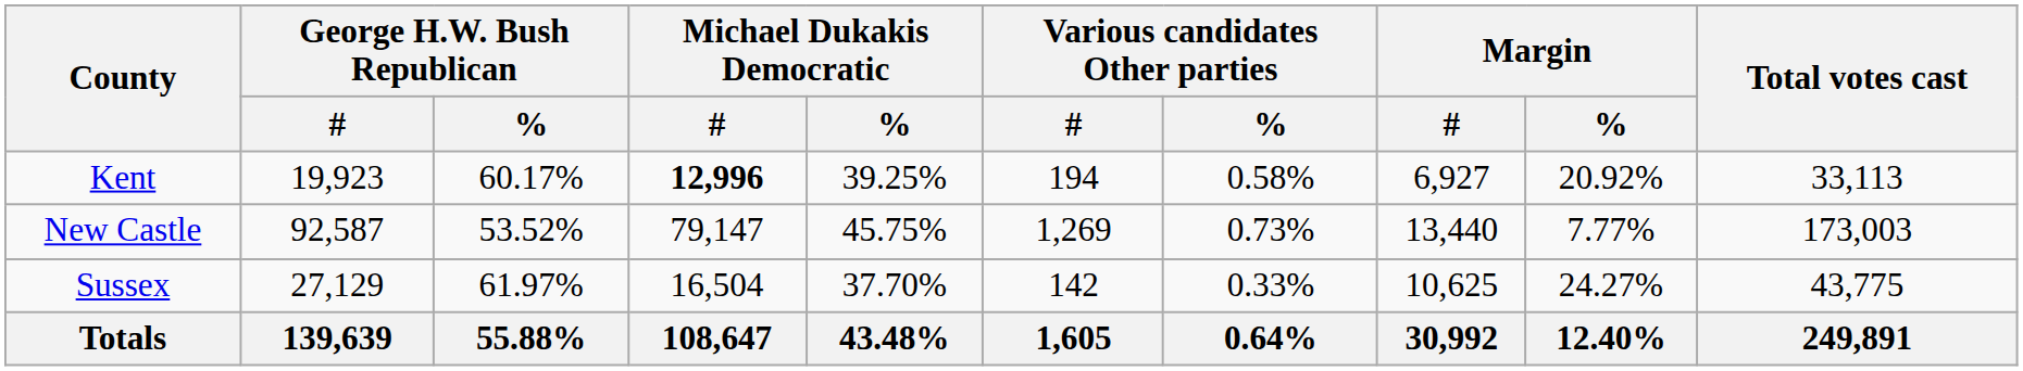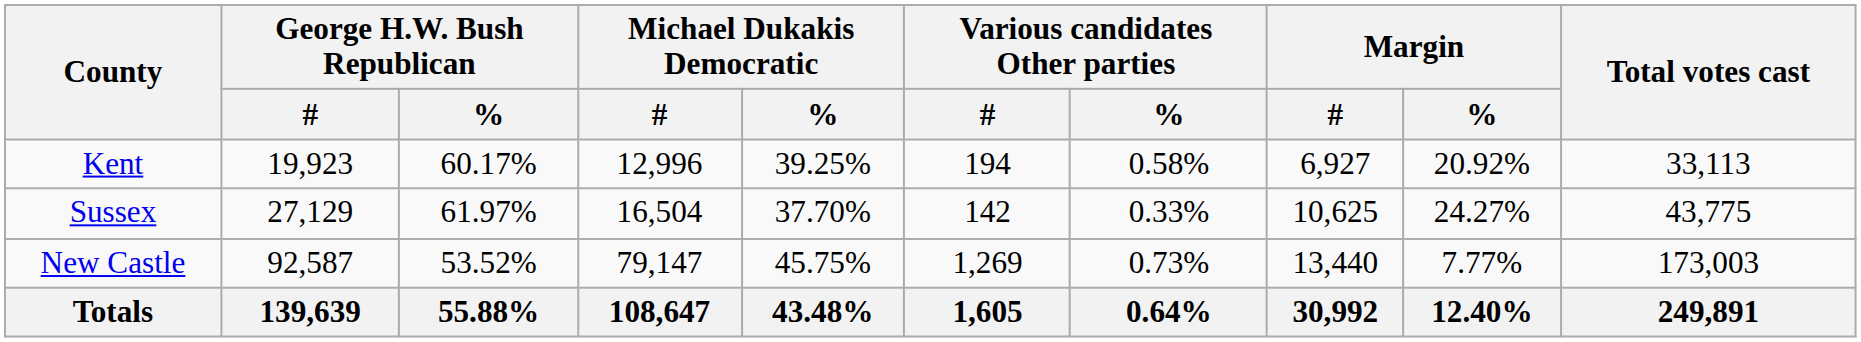Kent | Michael Dukakis Democratic / #: bold -> normal
rows swapped: New Castle <-> Sussex
